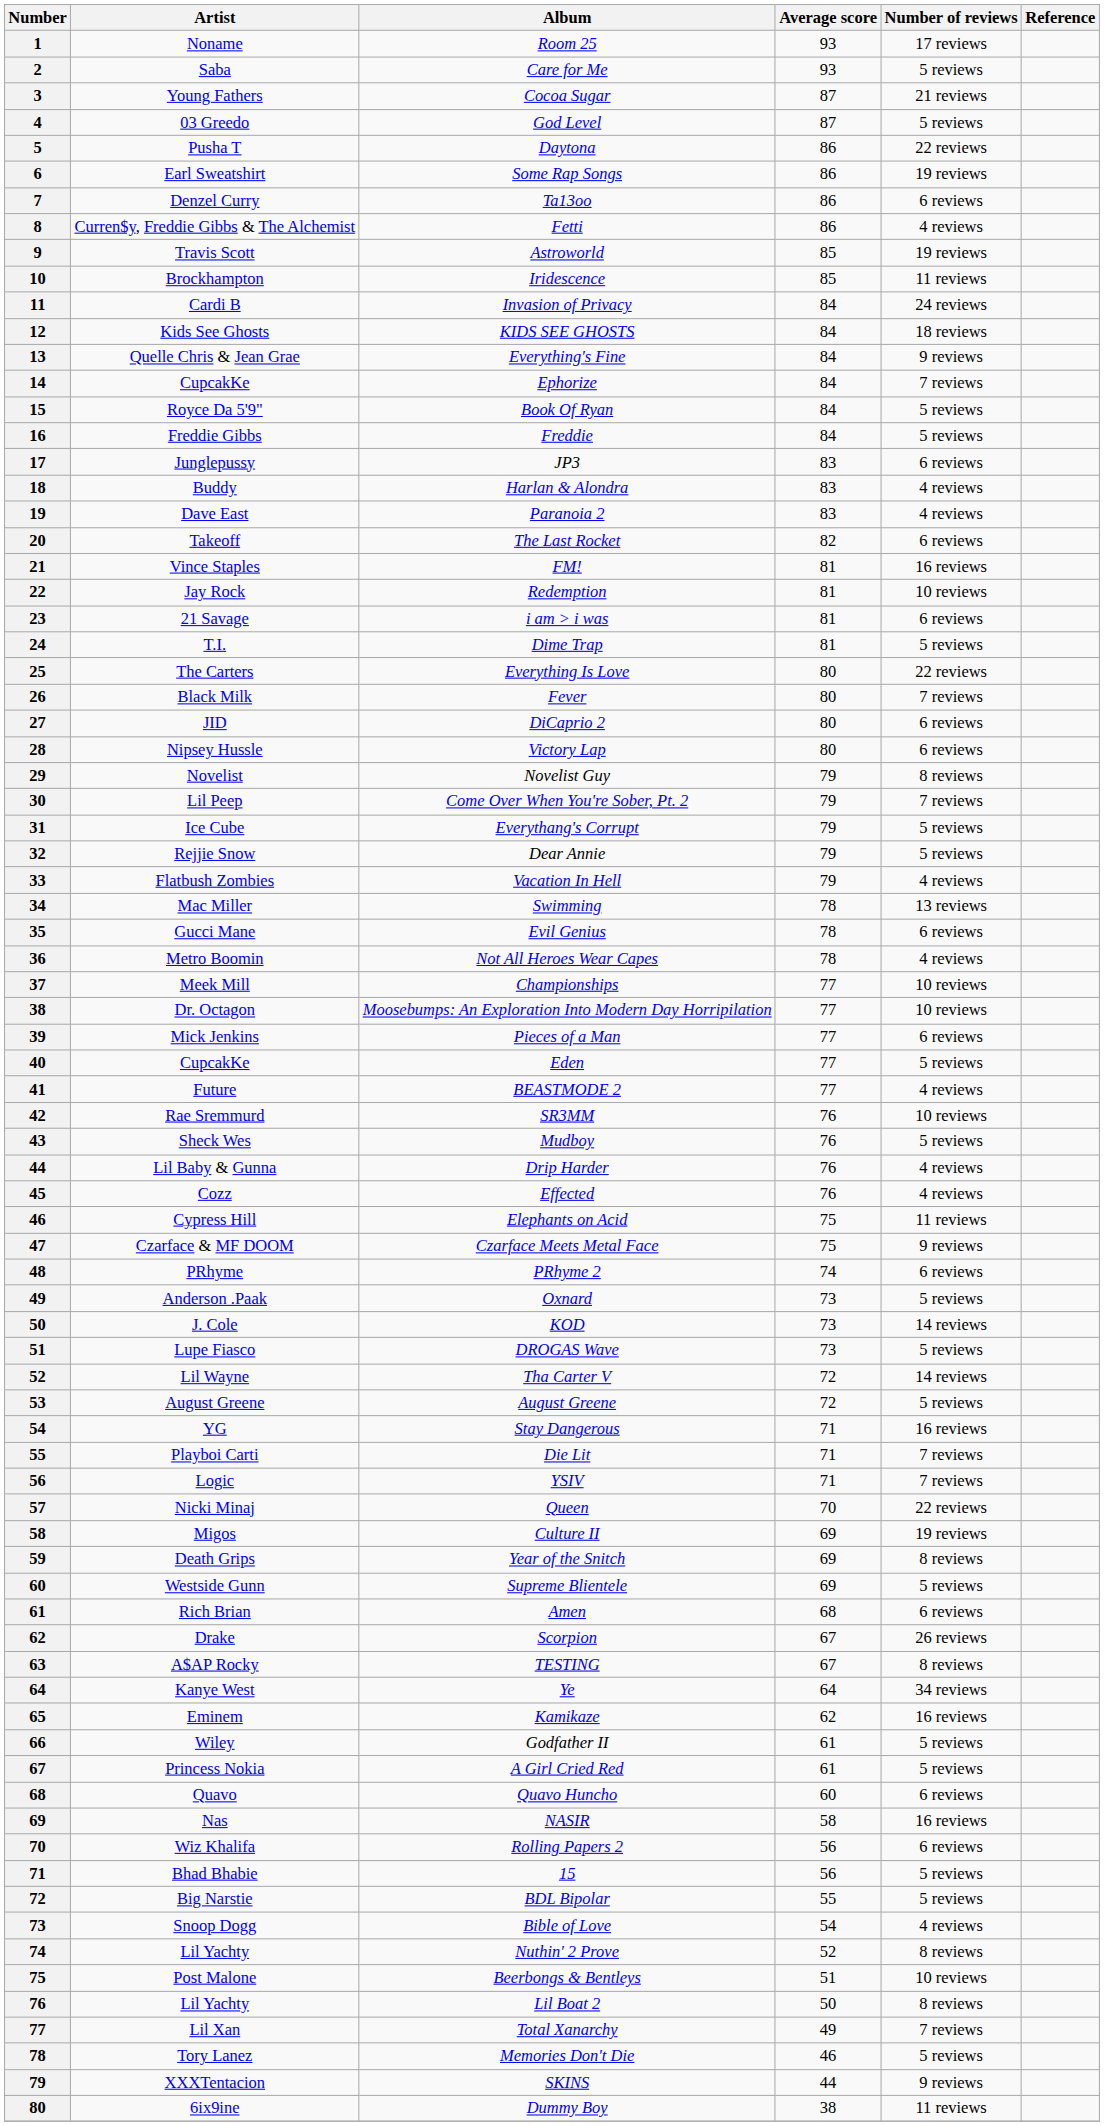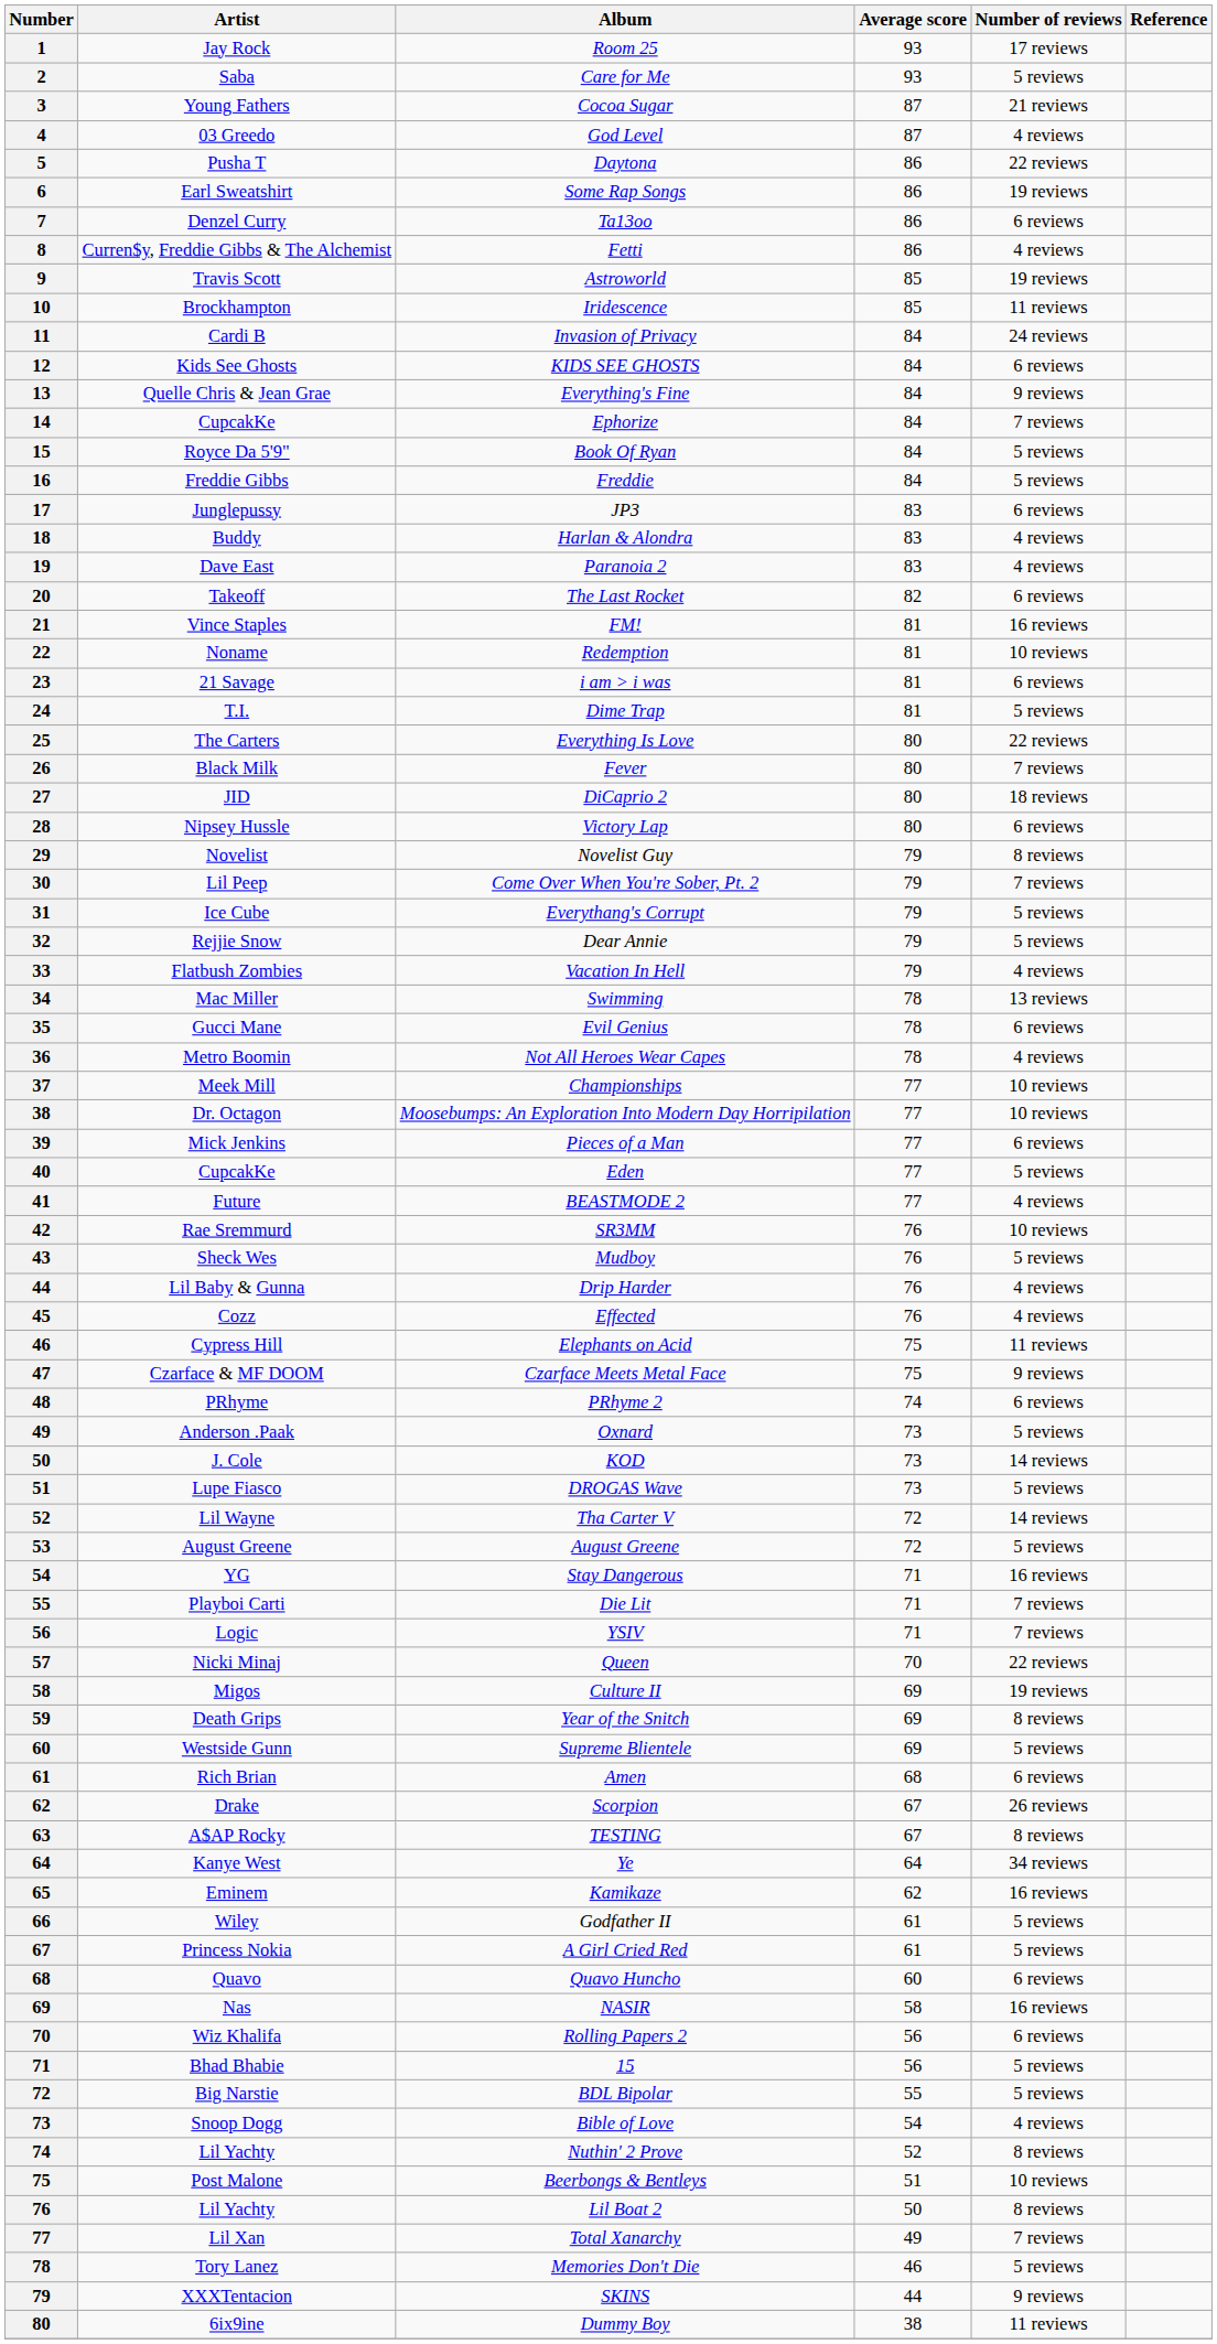Room 25 | Artist: Noname -> Jay Rock
God Level | Number of reviews: 5 reviews -> 4 reviews
KIDS SEE GHOSTS | Number of reviews: 18 reviews -> 6 reviews
Redemption | Artist: Jay Rock -> Noname
DiCaprio 2 | Number of reviews: 6 reviews -> 18 reviews
